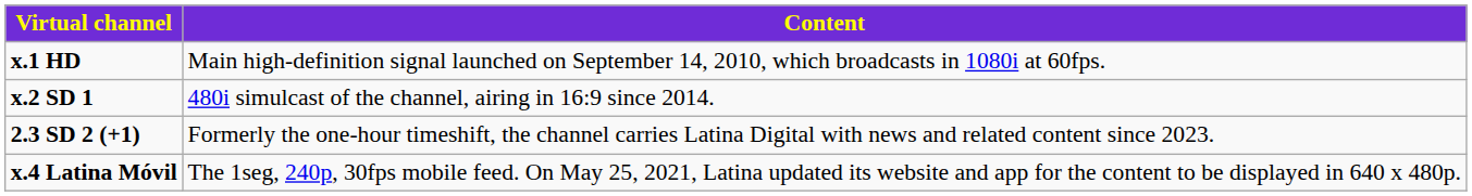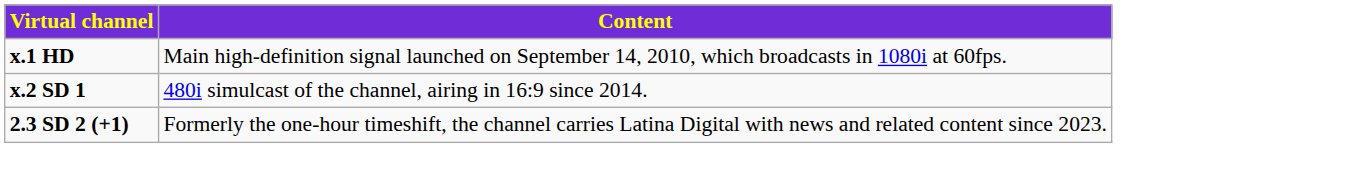- row: x.4 Latina Móvil | The 1seg, 240p, 30fps mobile feed. On May 25, 2021, Latina updated its website and app for the content to be displayed in 640 x 480p.
